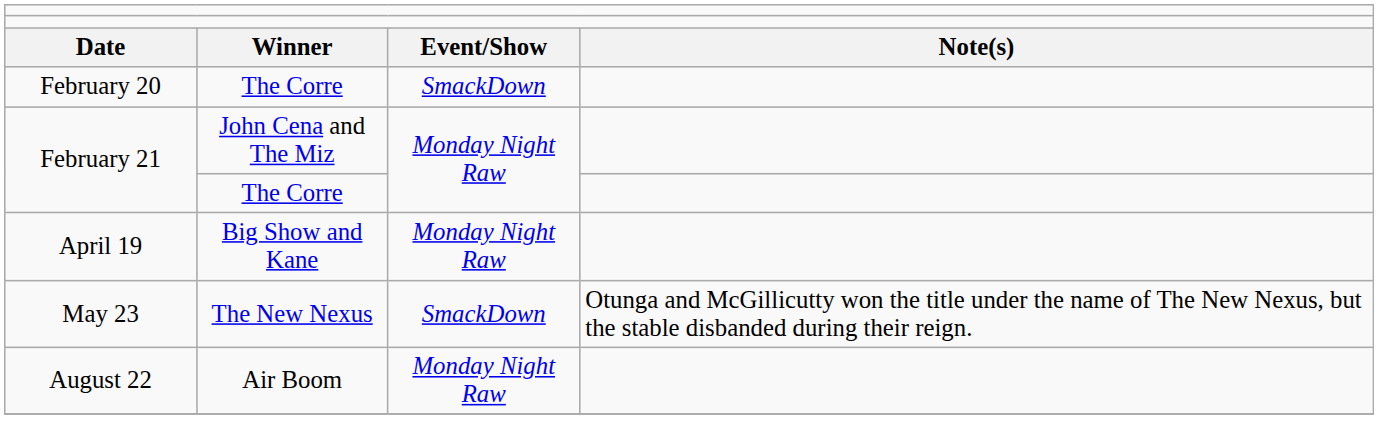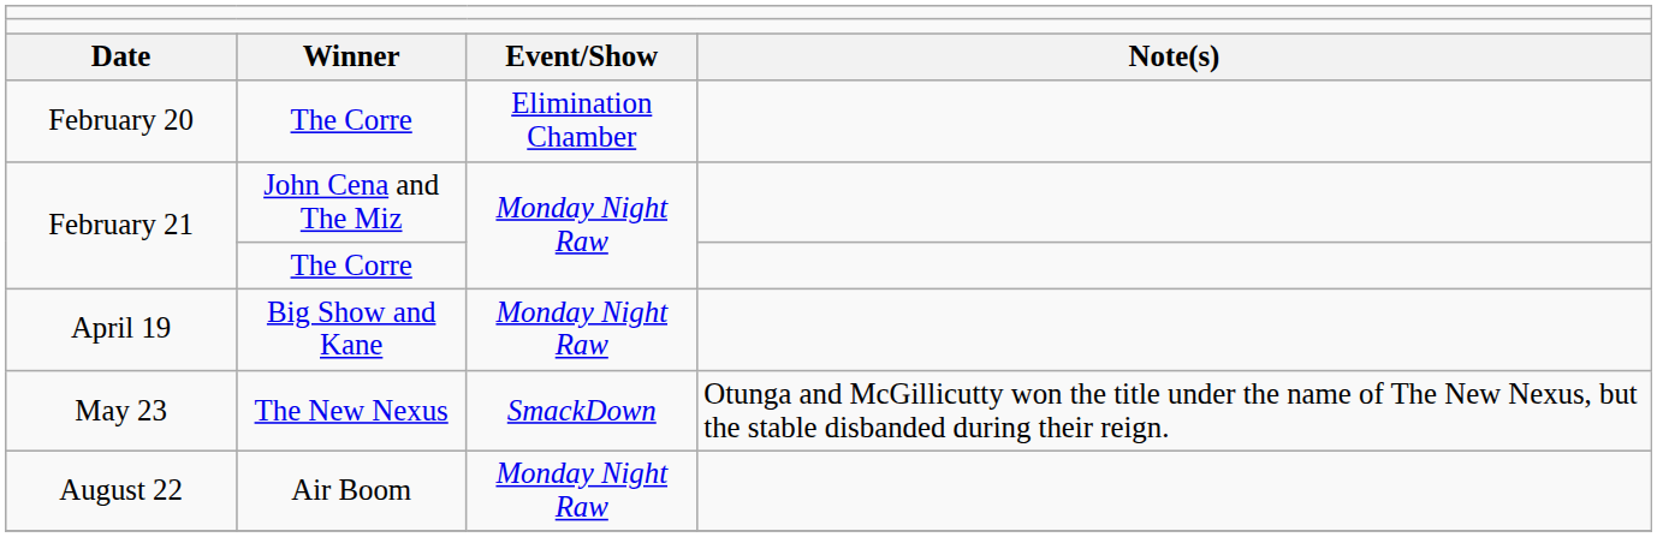February 20 | column 3: SmackDown -> Elimination Chamber
